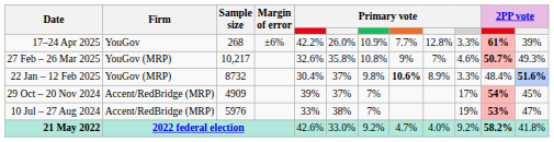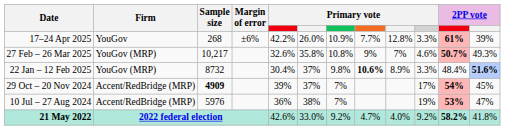29 Oct – 20 Nov 2024 | Sample size: normal -> bold
10 Jul – 27 Aug 2024 | column 5: 33% -> 36%
